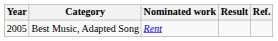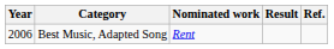Best Music, Adapted Song | Year: 2005 -> 2006
